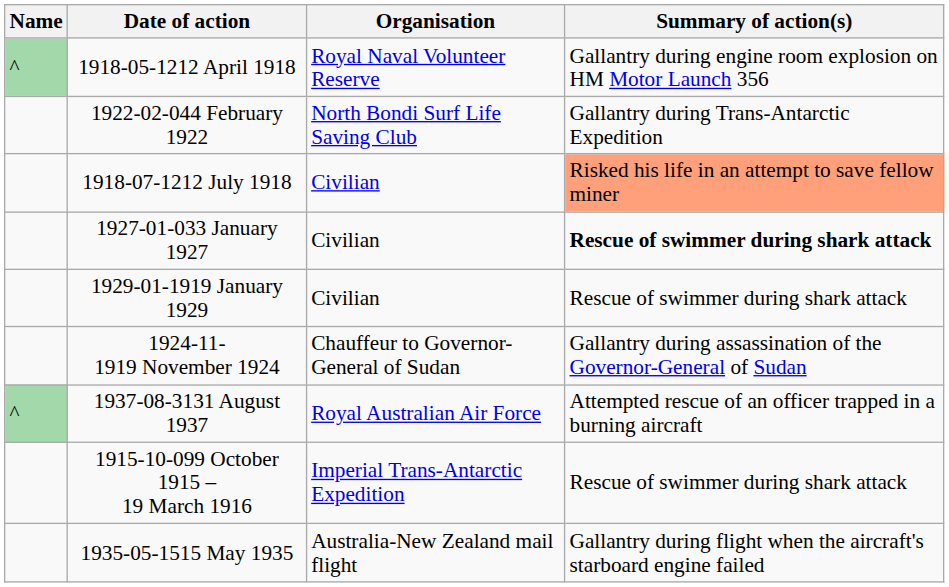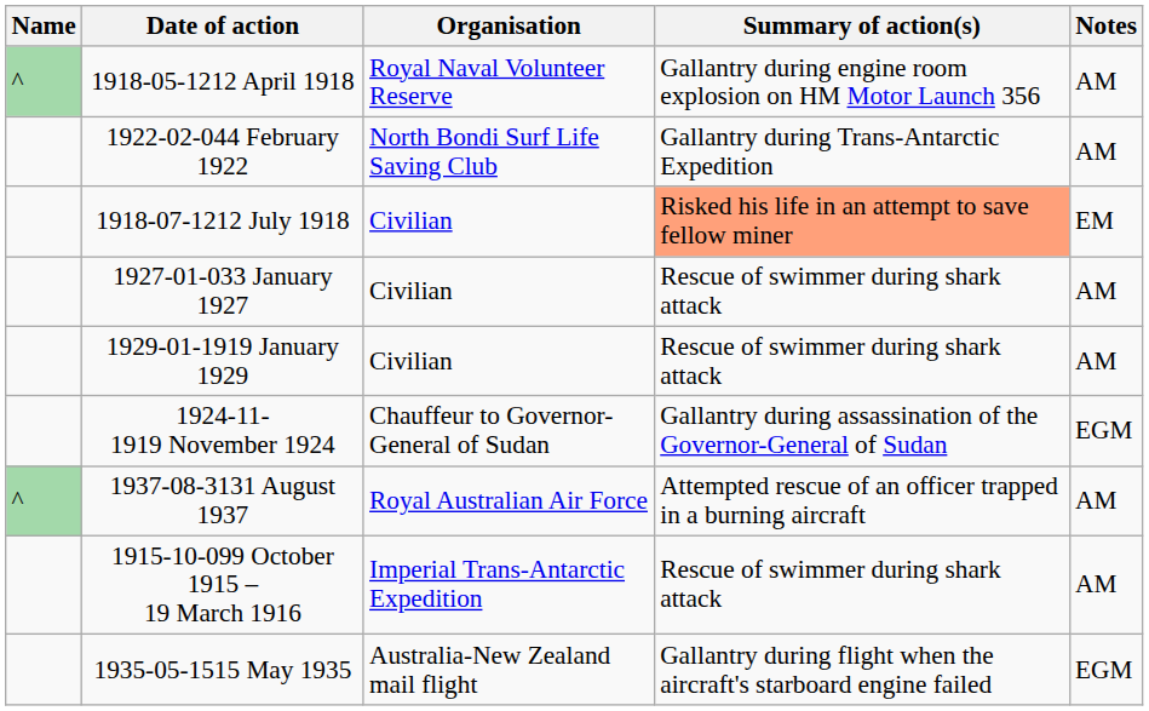+ column: Notes | AM | AM | EM | AM | AM | EGM | AM | AM | EGM
1927-01-033 January 1927 | Summary of action(s): bold -> normal
